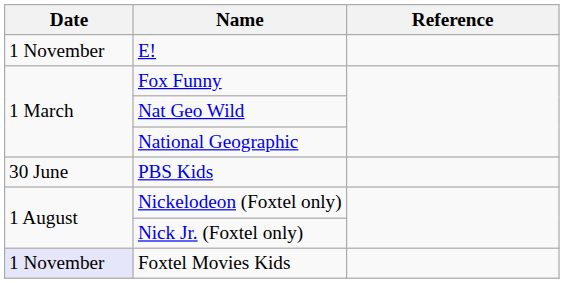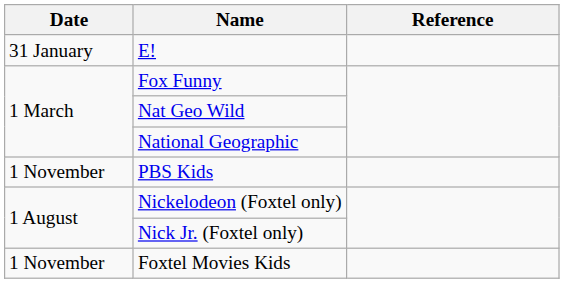E! | Date: 1 November -> 31 January
PBS Kids | Date: 30 June -> 1 November
Foxtel Movies Kids | Date: lavender background -> no background
